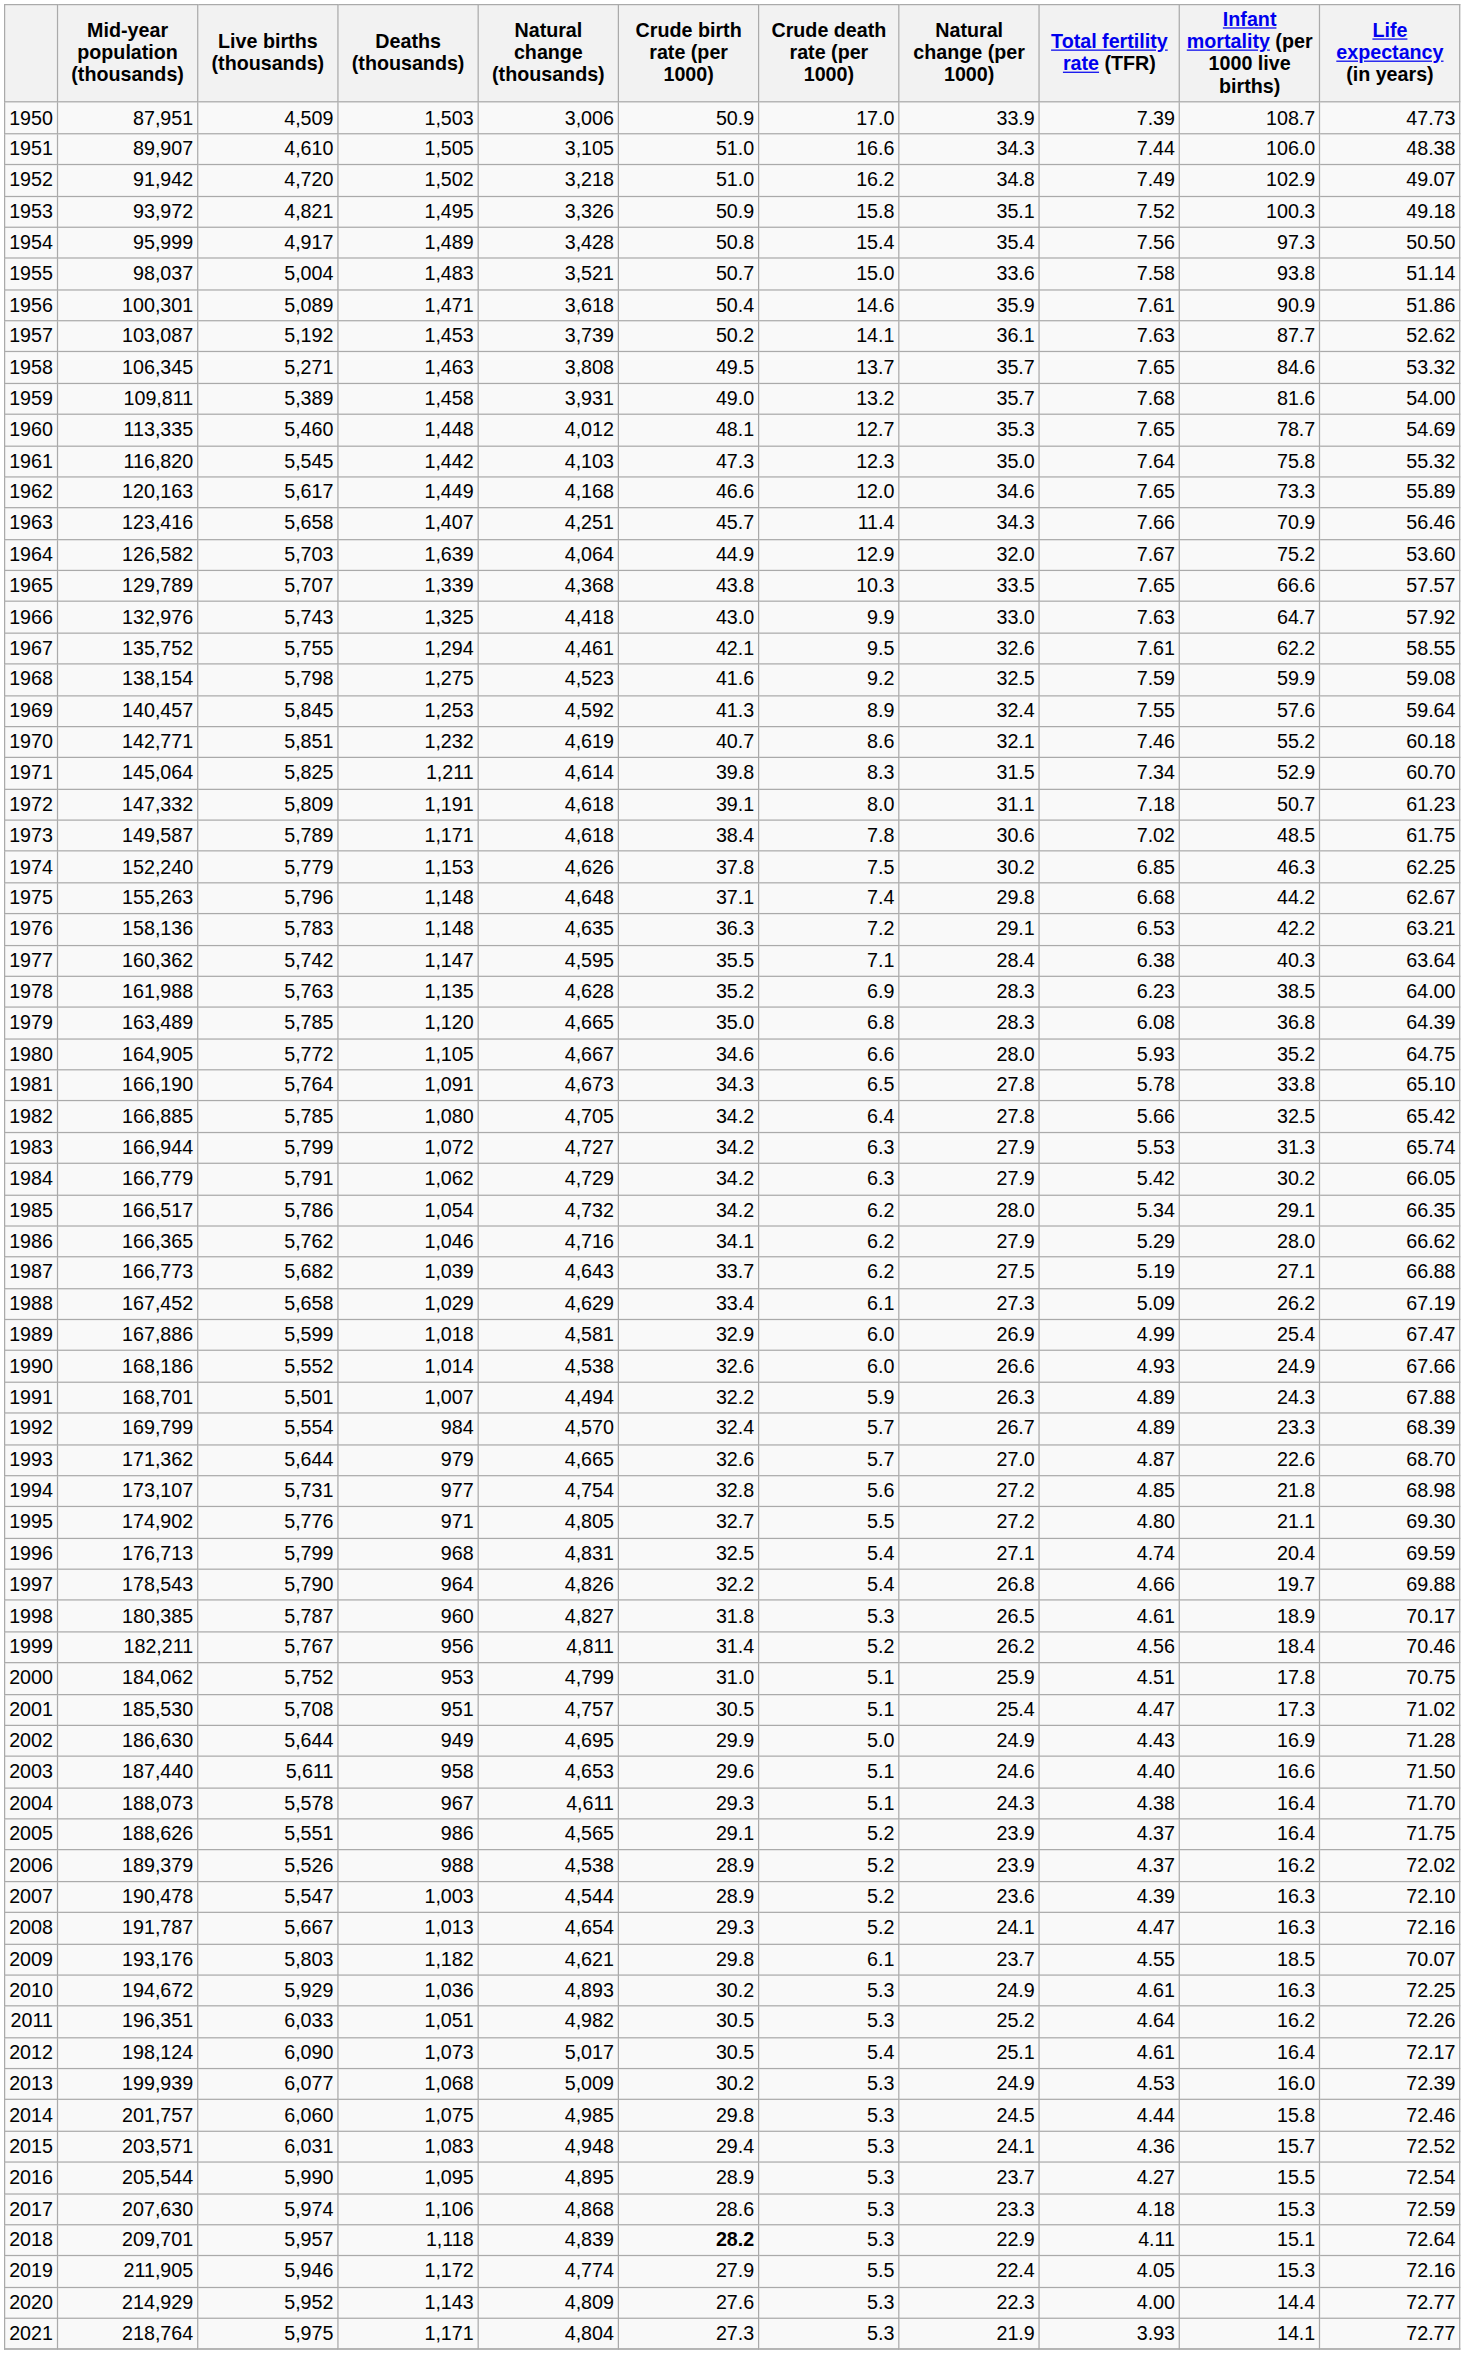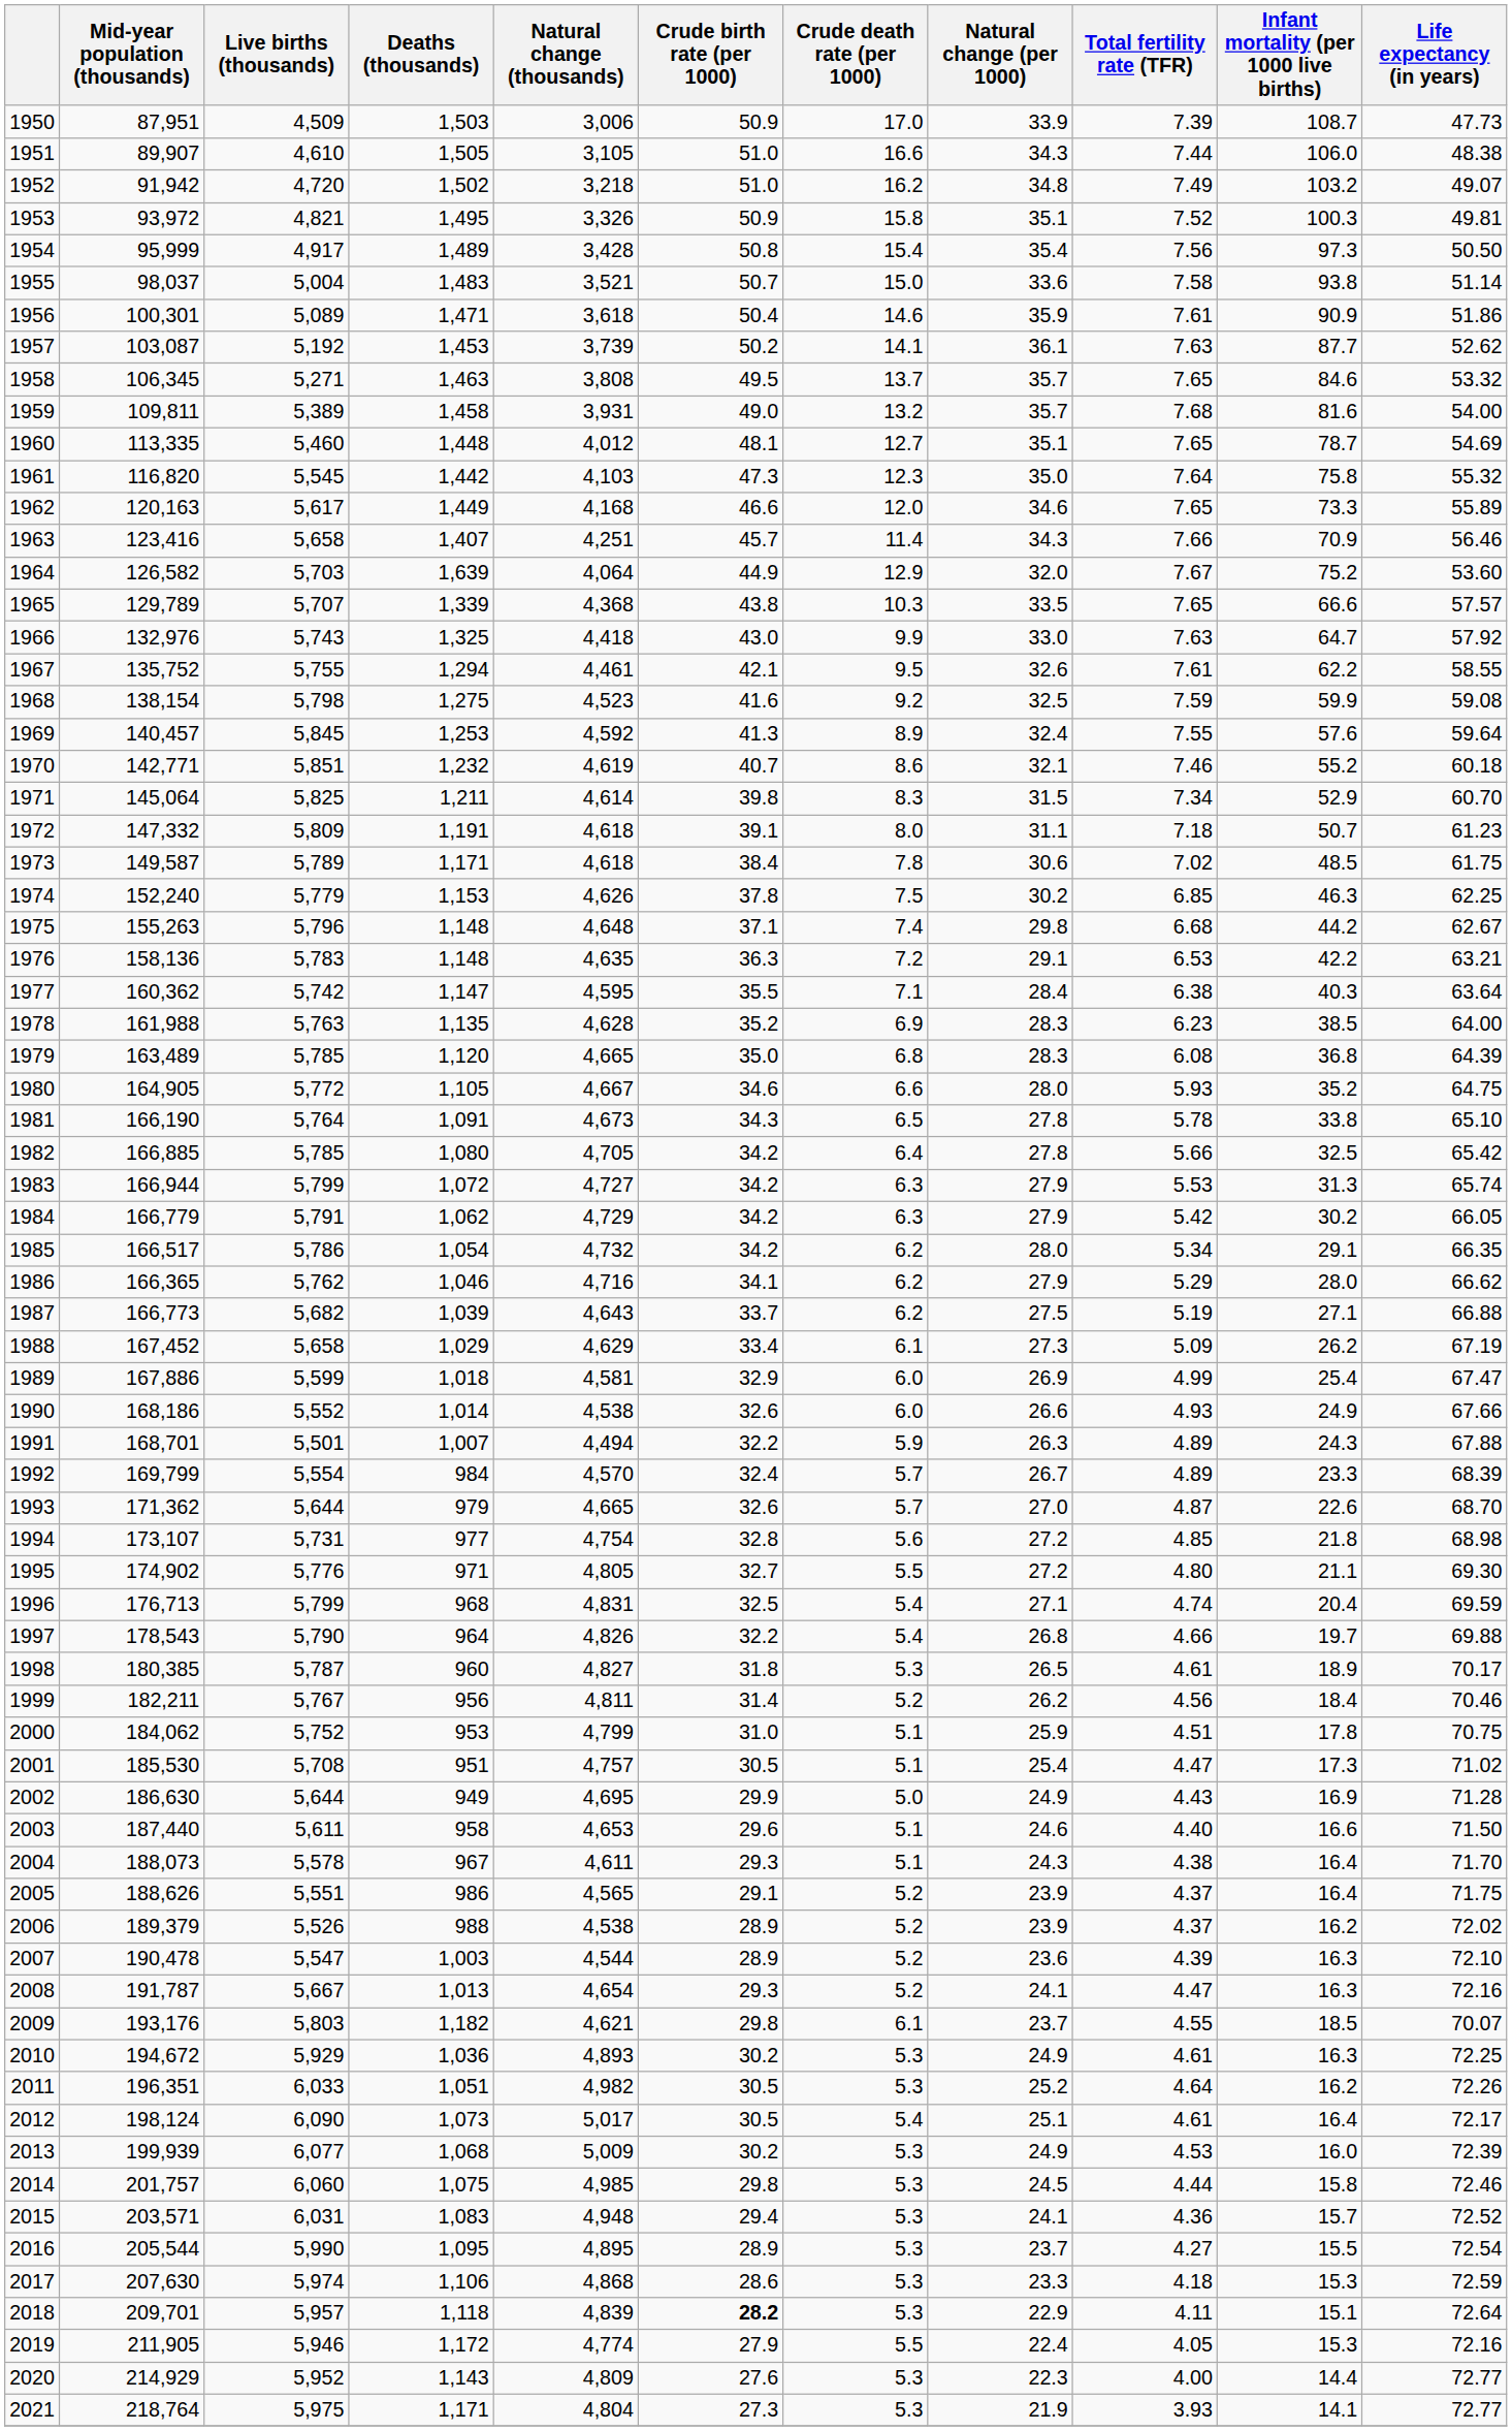1952 | Infant mortality (per 1000 live births): 102.9 -> 103.2
1953 | Life expectancy (in years): 49.18 -> 49.81
1960 | Natural change (per 1000): 35.3 -> 35.1
